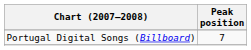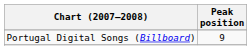Portugal Digital Songs (Billboard) | Peak position: 7 -> 9
